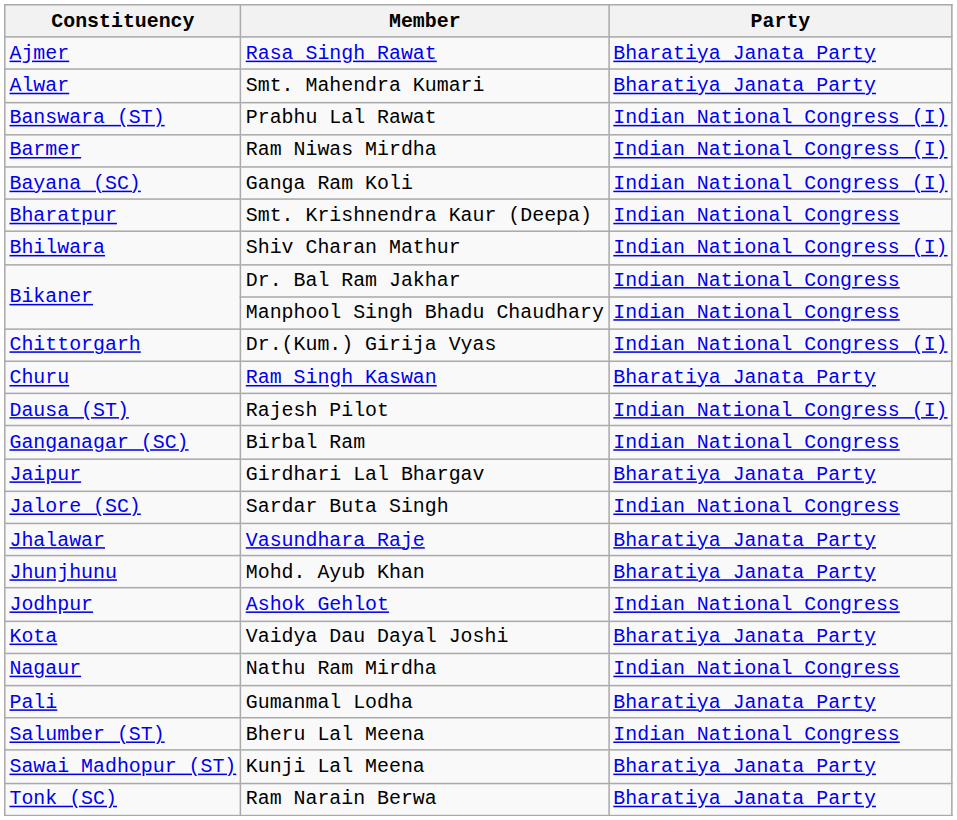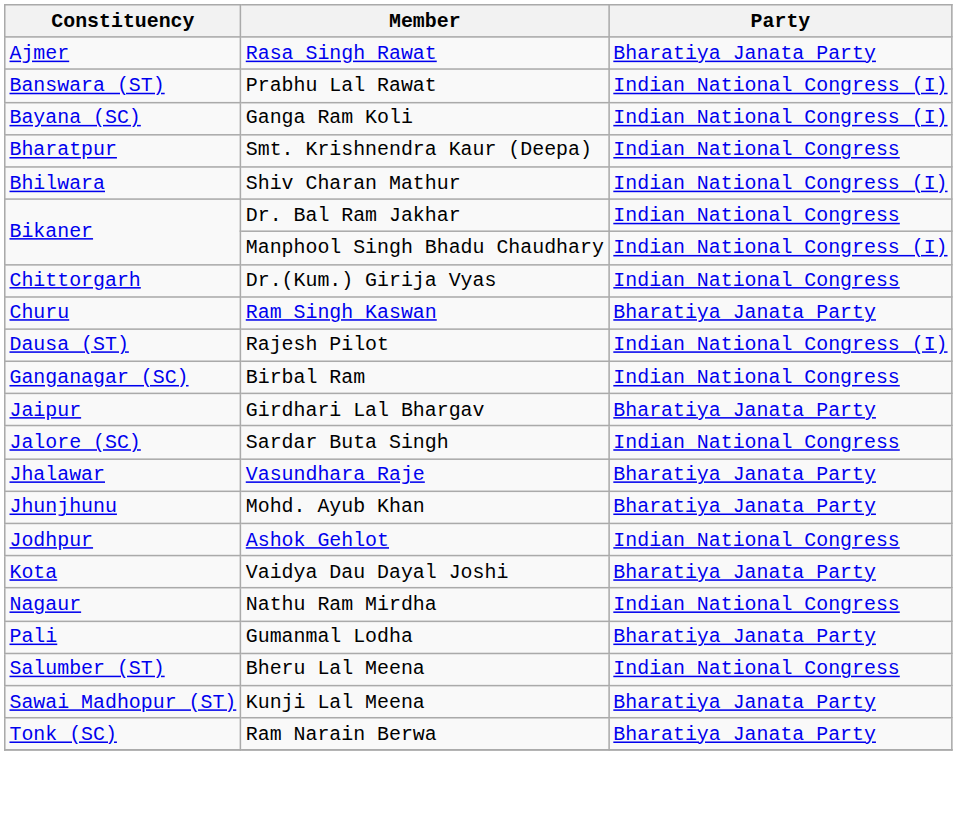- row: Alwar | Smt. Mahendra Kumari | Bharatiya Janata Party
- row: Barmer | Ram Niwas Mirdha | Indian National Congress (I)
Manphool Singh Bhadu Chaudhary | Party: Indian National Congress -> Indian National Congress (I)
Dr.(Kum.) Girija Vyas | Party: Indian National Congress (I) -> Indian National Congress
